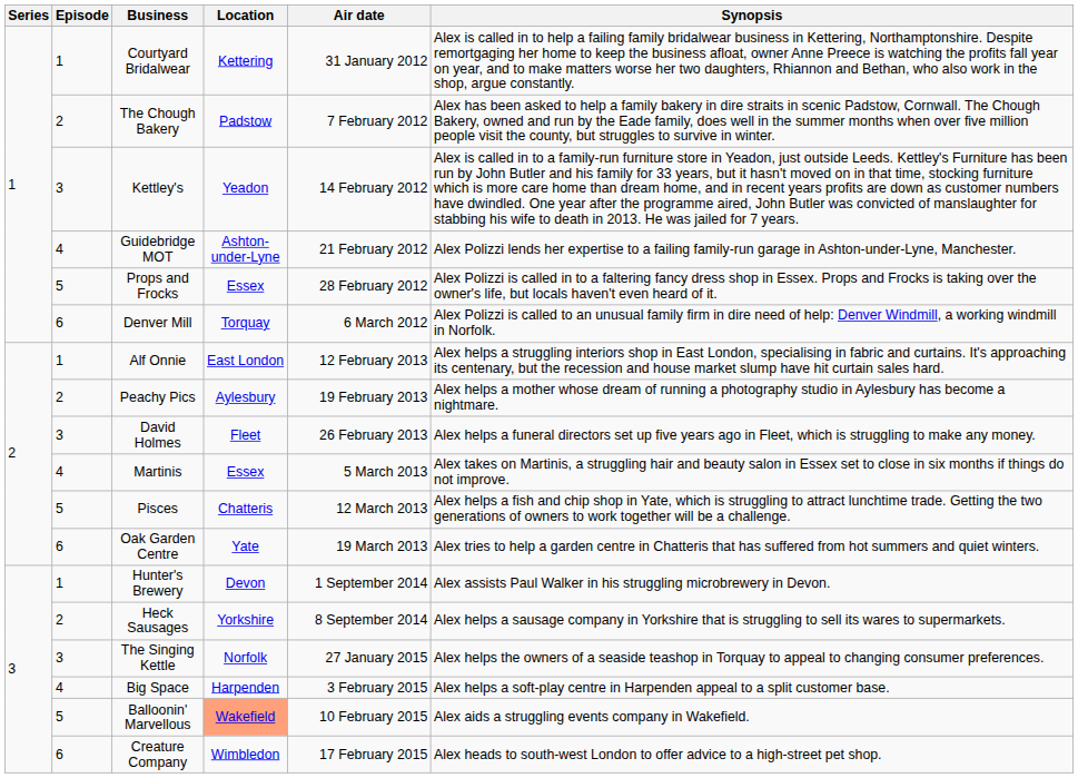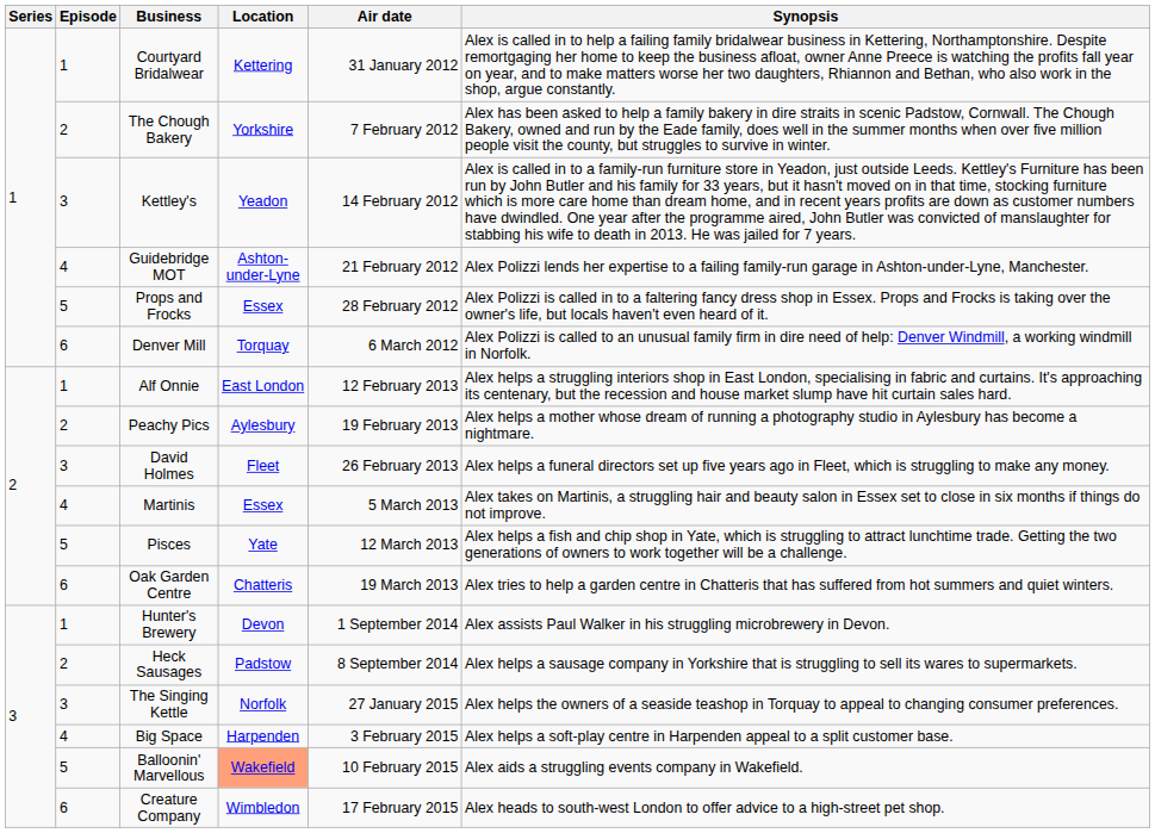The Chough Bakery | Location: Padstow -> Yorkshire
Pisces | Location: Chatteris -> Yate
Oak Garden Centre | Location: Yate -> Chatteris
Heck Sausages | Location: Yorkshire -> Padstow
